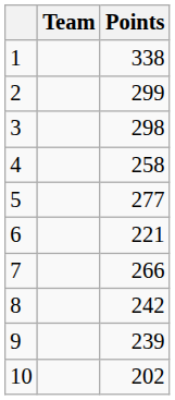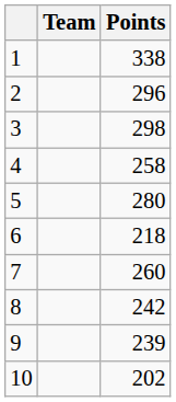2 | Points: 299 -> 296
5 | Points: 277 -> 280
6 | Points: 221 -> 218
7 | Points: 266 -> 260
